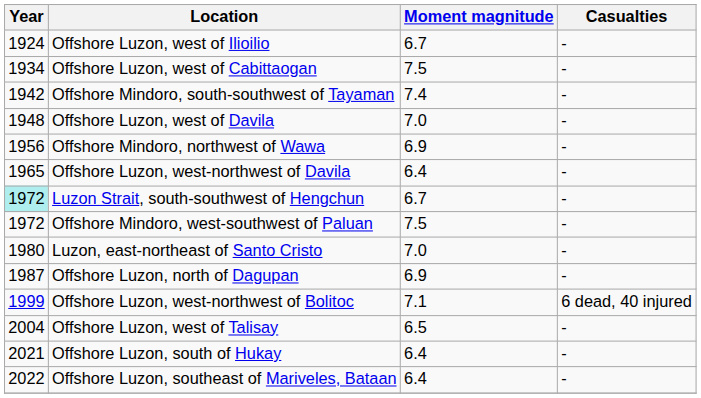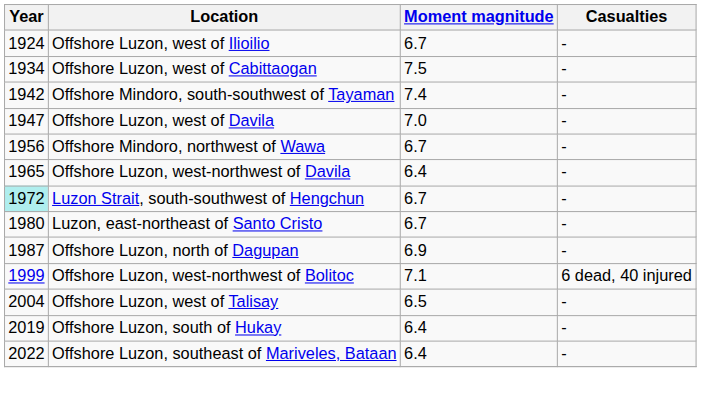Offshore Luzon, west of Davila | Year: 1948 -> 1947
Offshore Mindoro, northwest of Wawa | Moment magnitude: 6.9 -> 6.7
- row: 1972 | Offshore Mindoro, west-southwest of Paluan | 7.5 | -
Luzon, east-northeast of Santo Cristo | Moment magnitude: 7.0 -> 6.7
Offshore Luzon, south of Hukay | Year: 2021 -> 2019
